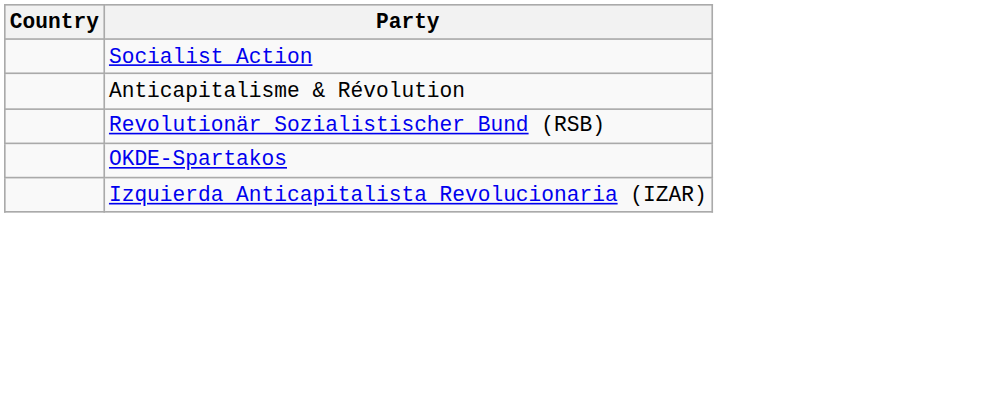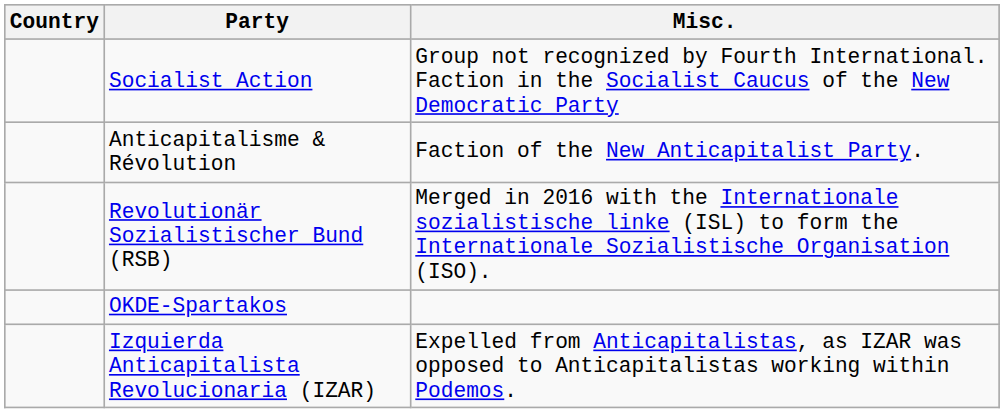+ column: Misc. | Group not recognized by Fourth International. Faction in the Socialist Caucus of the New Democratic Party | Faction of the New Anticapitalist Party. | Merged in 2016 with the Internationale sozialistische linke (ISL) to form the Internationale Sozialistische Organisation (ISO). | Expelled from Anticapitalistas, as IZAR was opposed to Anticapitalistas working within Podemos.
